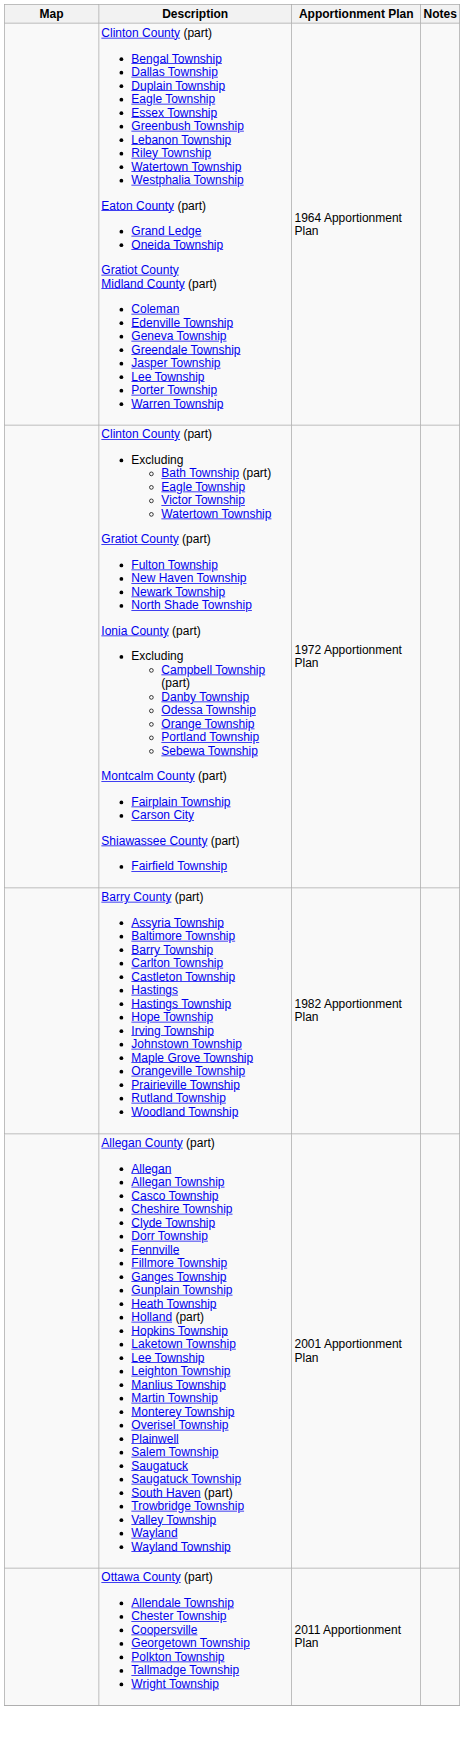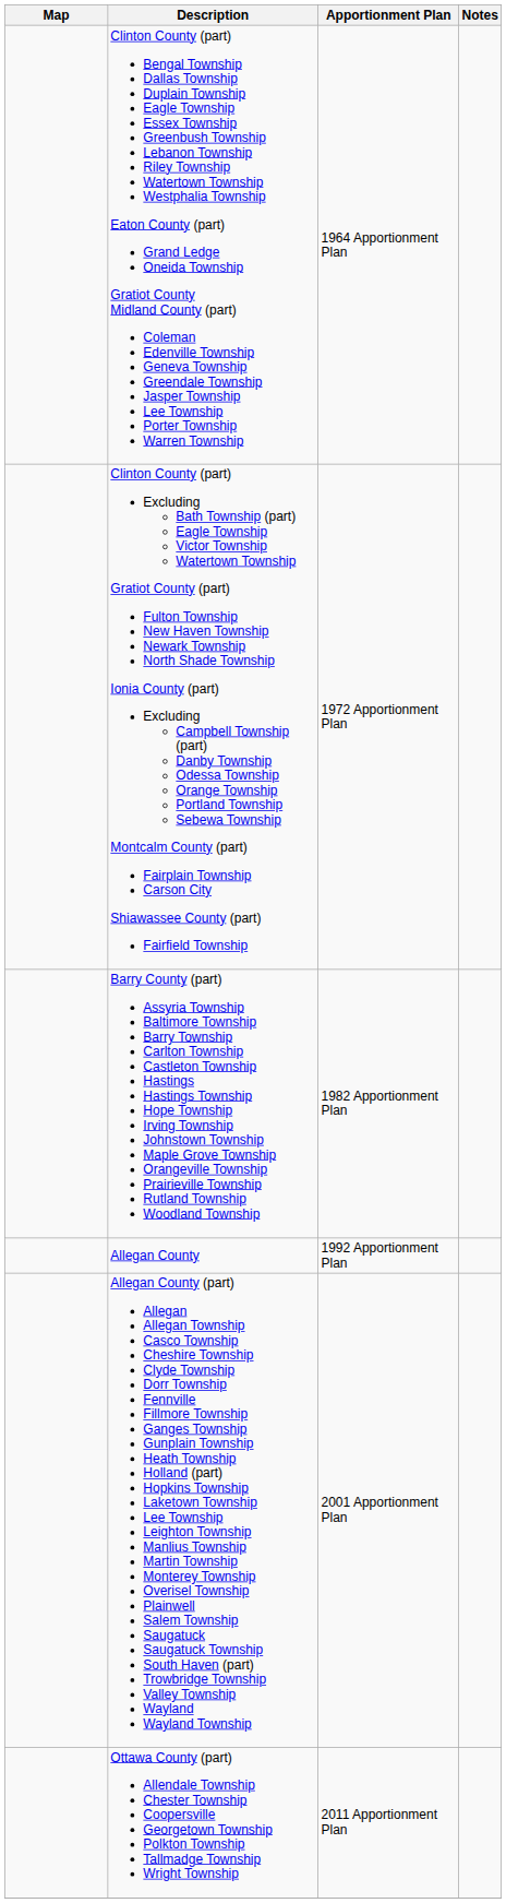+ row: Allegan County | 1992 Apportionment Plan
